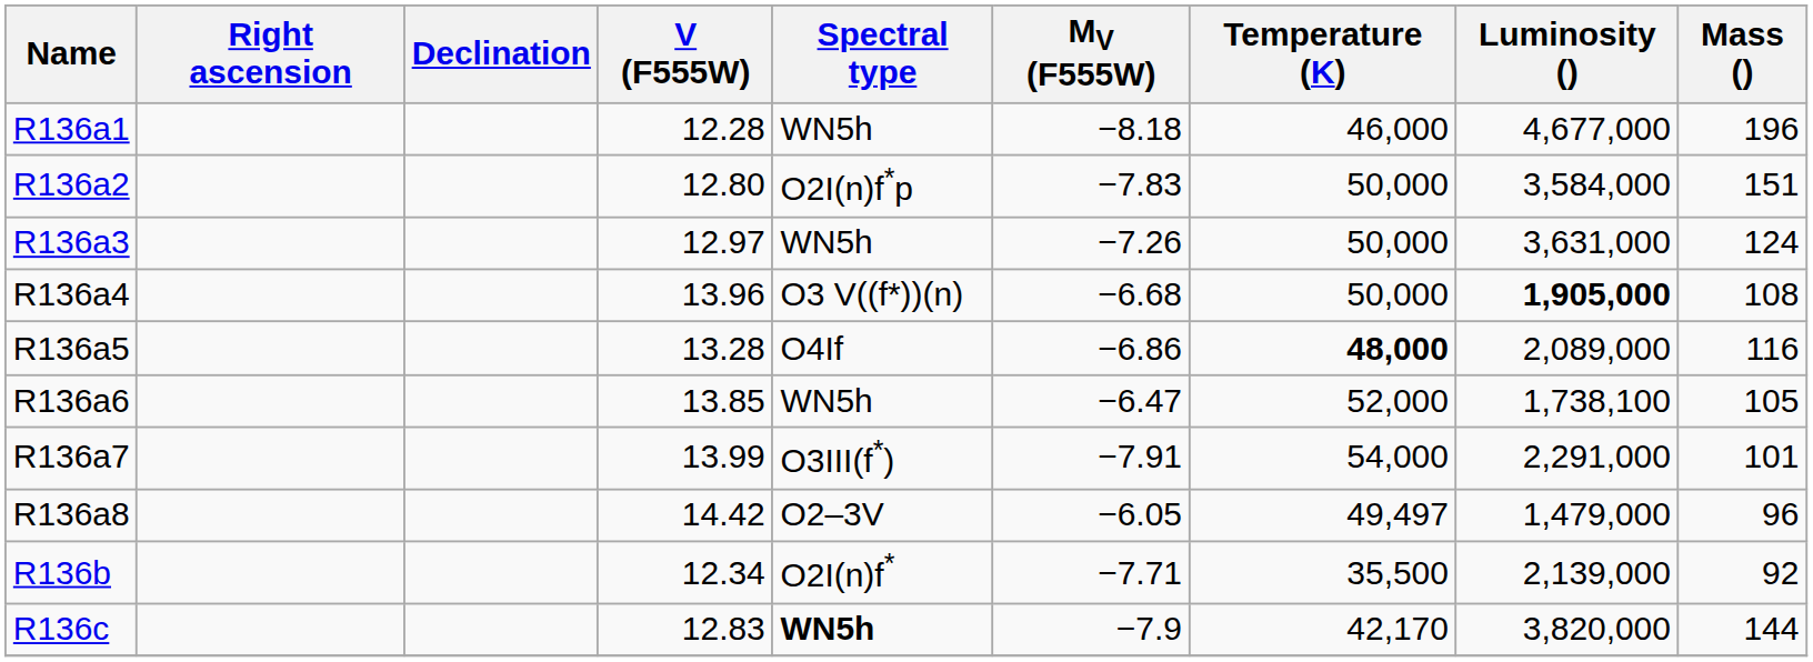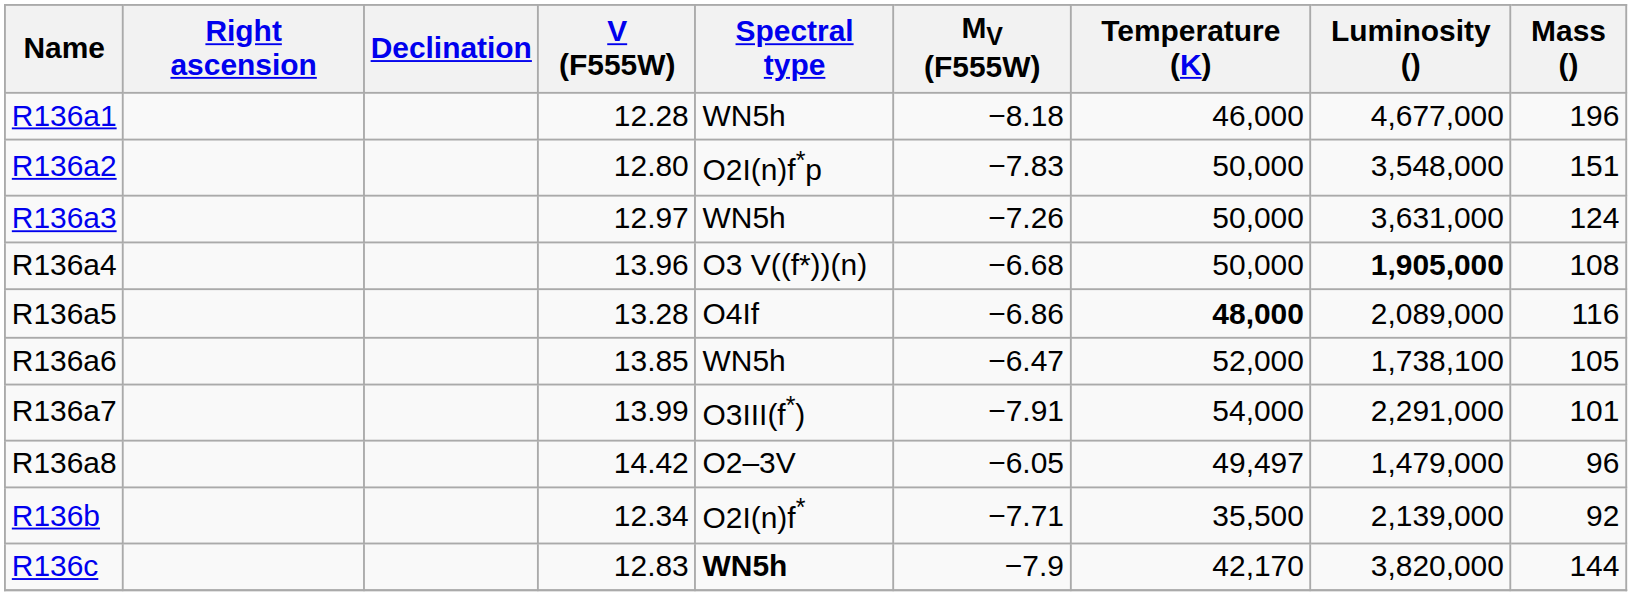R136a2 | Luminosity (): 3,584,000 -> 3,548,000
